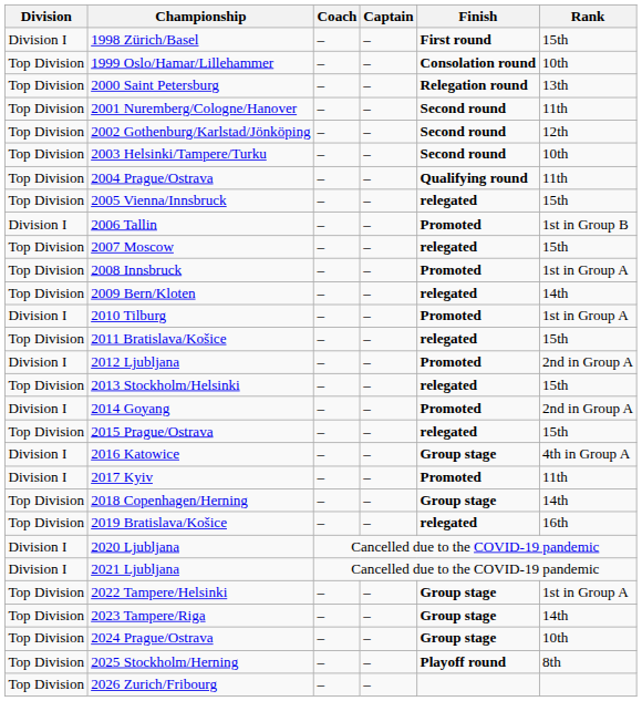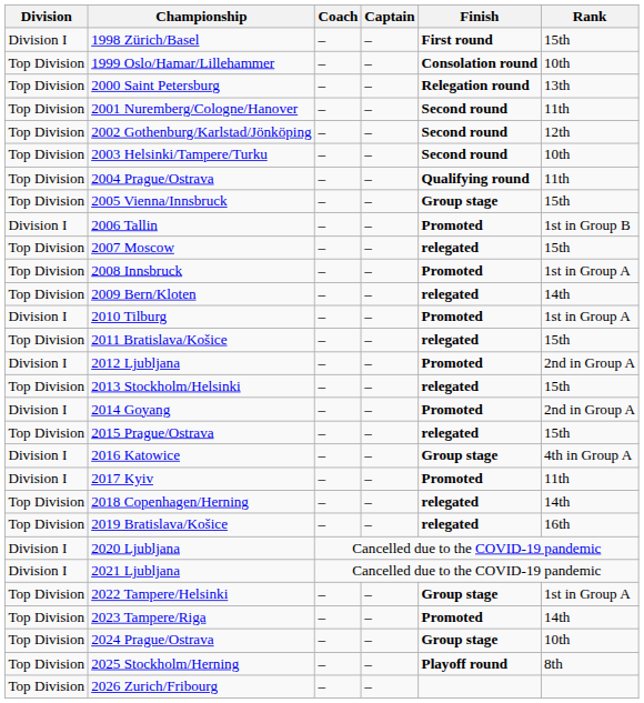2005 Vienna/Innsbruck | Finish: relegated -> Group stage
2018 Copenhagen/Herning | Finish: Group stage -> relegated
2023 Tampere/Riga | Finish: Group stage -> Promoted
